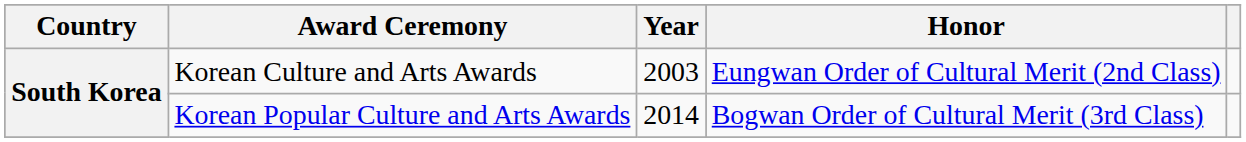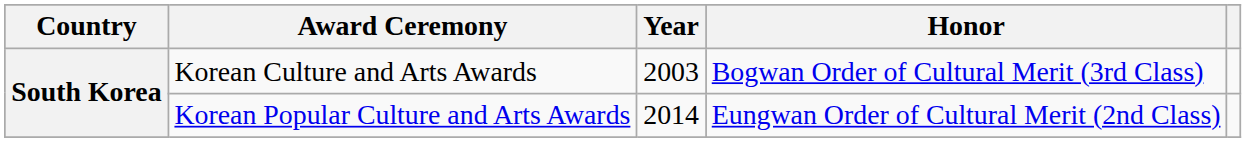Korean Culture and Arts Awards | Honor: Eungwan Order of Cultural Merit (2nd Class) -> Bogwan Order of Cultural Merit (3rd Class)
Korean Popular Culture and Arts Awards | Honor: Bogwan Order of Cultural Merit (3rd Class) -> Eungwan Order of Cultural Merit (2nd Class)
